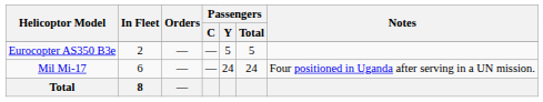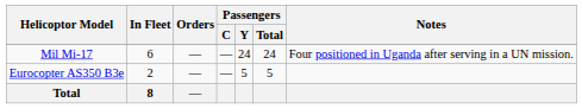rows swapped: Mil Mi-17 <-> Eurocopter AS350 B3e
